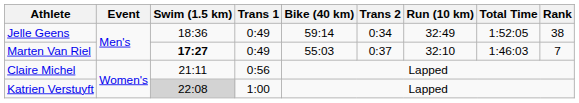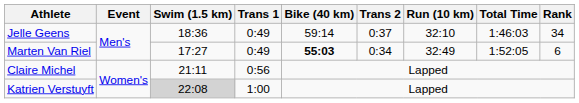Jelle Geens | Trans 2: 0:34 -> 0:37
Jelle Geens | Run (10 km): 32:49 -> 32:10
Jelle Geens | Total Time: 1:52:05 -> 1:46:03
Jelle Geens | Rank: 38 -> 34
Marten Van Riel | Swim (1.5 km): bold -> normal
Marten Van Riel | Bike (40 km): normal -> bold
Marten Van Riel | Trans 2: 0:37 -> 0:34
Marten Van Riel | Run (10 km): 32:10 -> 32:49
Marten Van Riel | Total Time: 1:46:03 -> 1:52:05
Marten Van Riel | Rank: 7 -> 6
